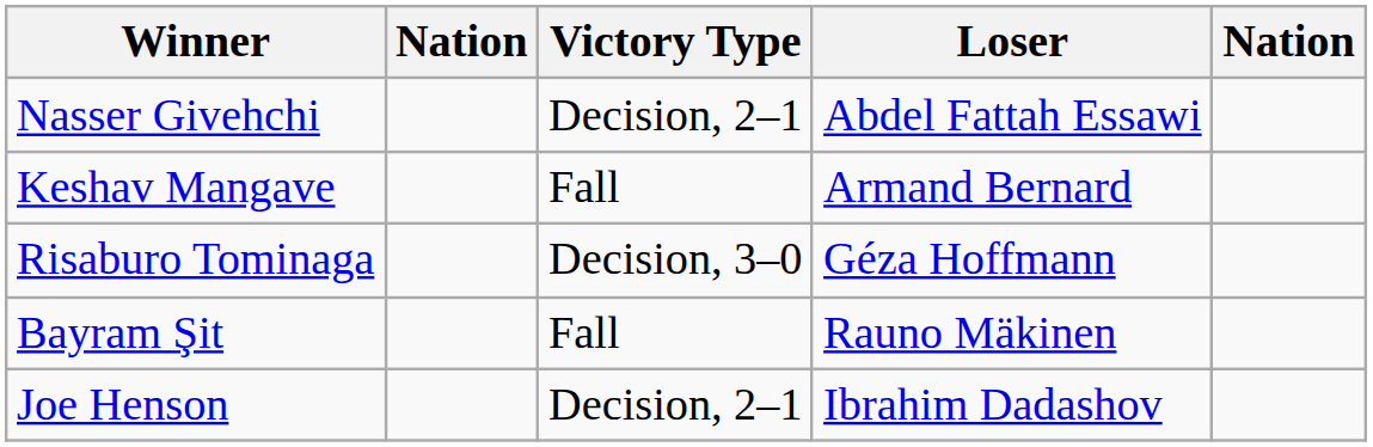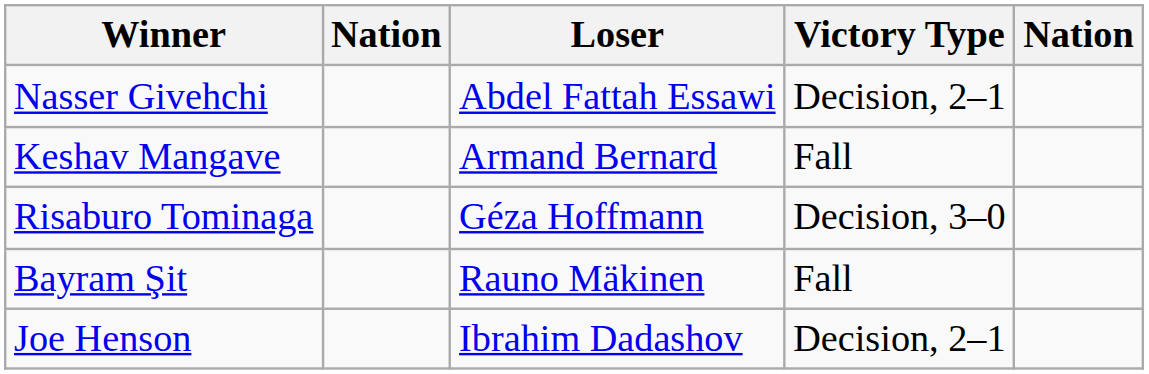columns swapped: Victory Type <-> Loser
